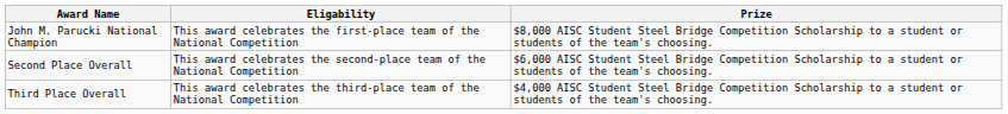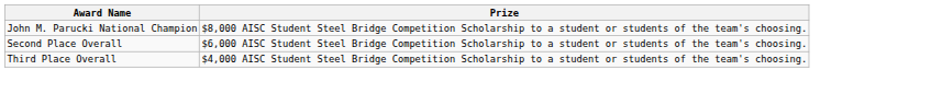- column: Eligability | This award celebrates the first-place team of the National Competition | This award celebrates the second-place team of the National Competition | This award celebrates the third-place team of the National Competition
